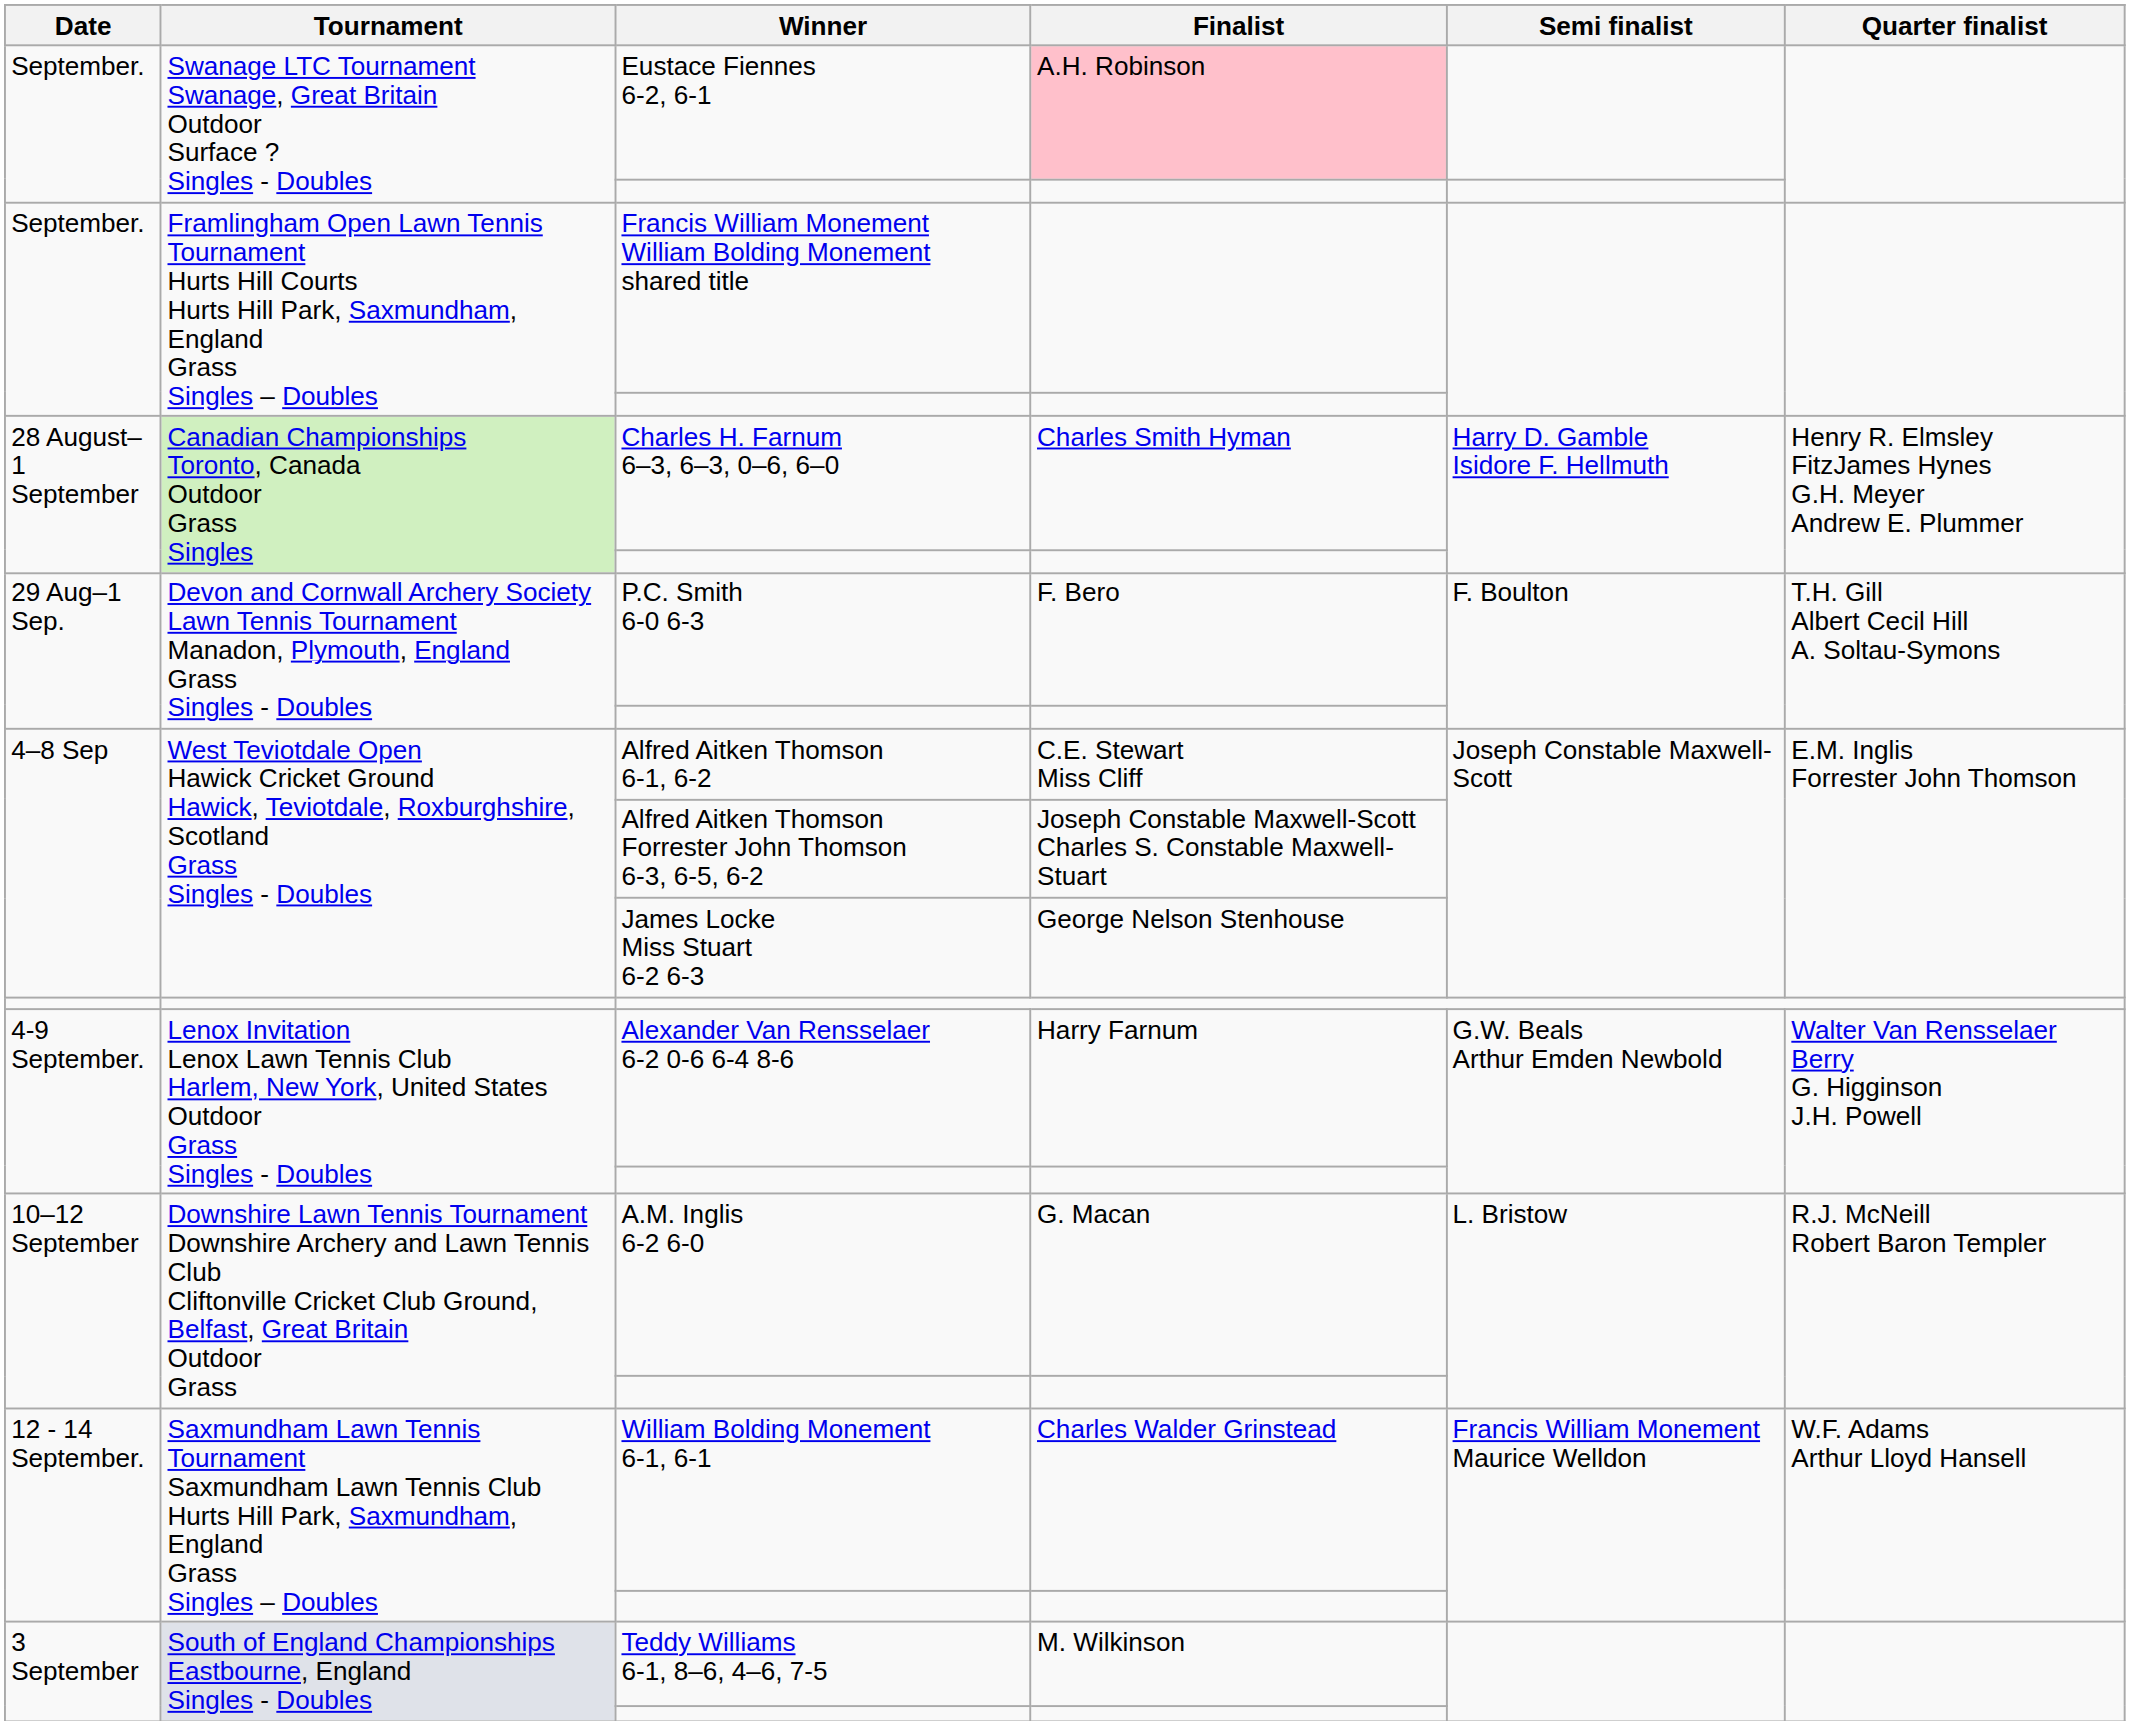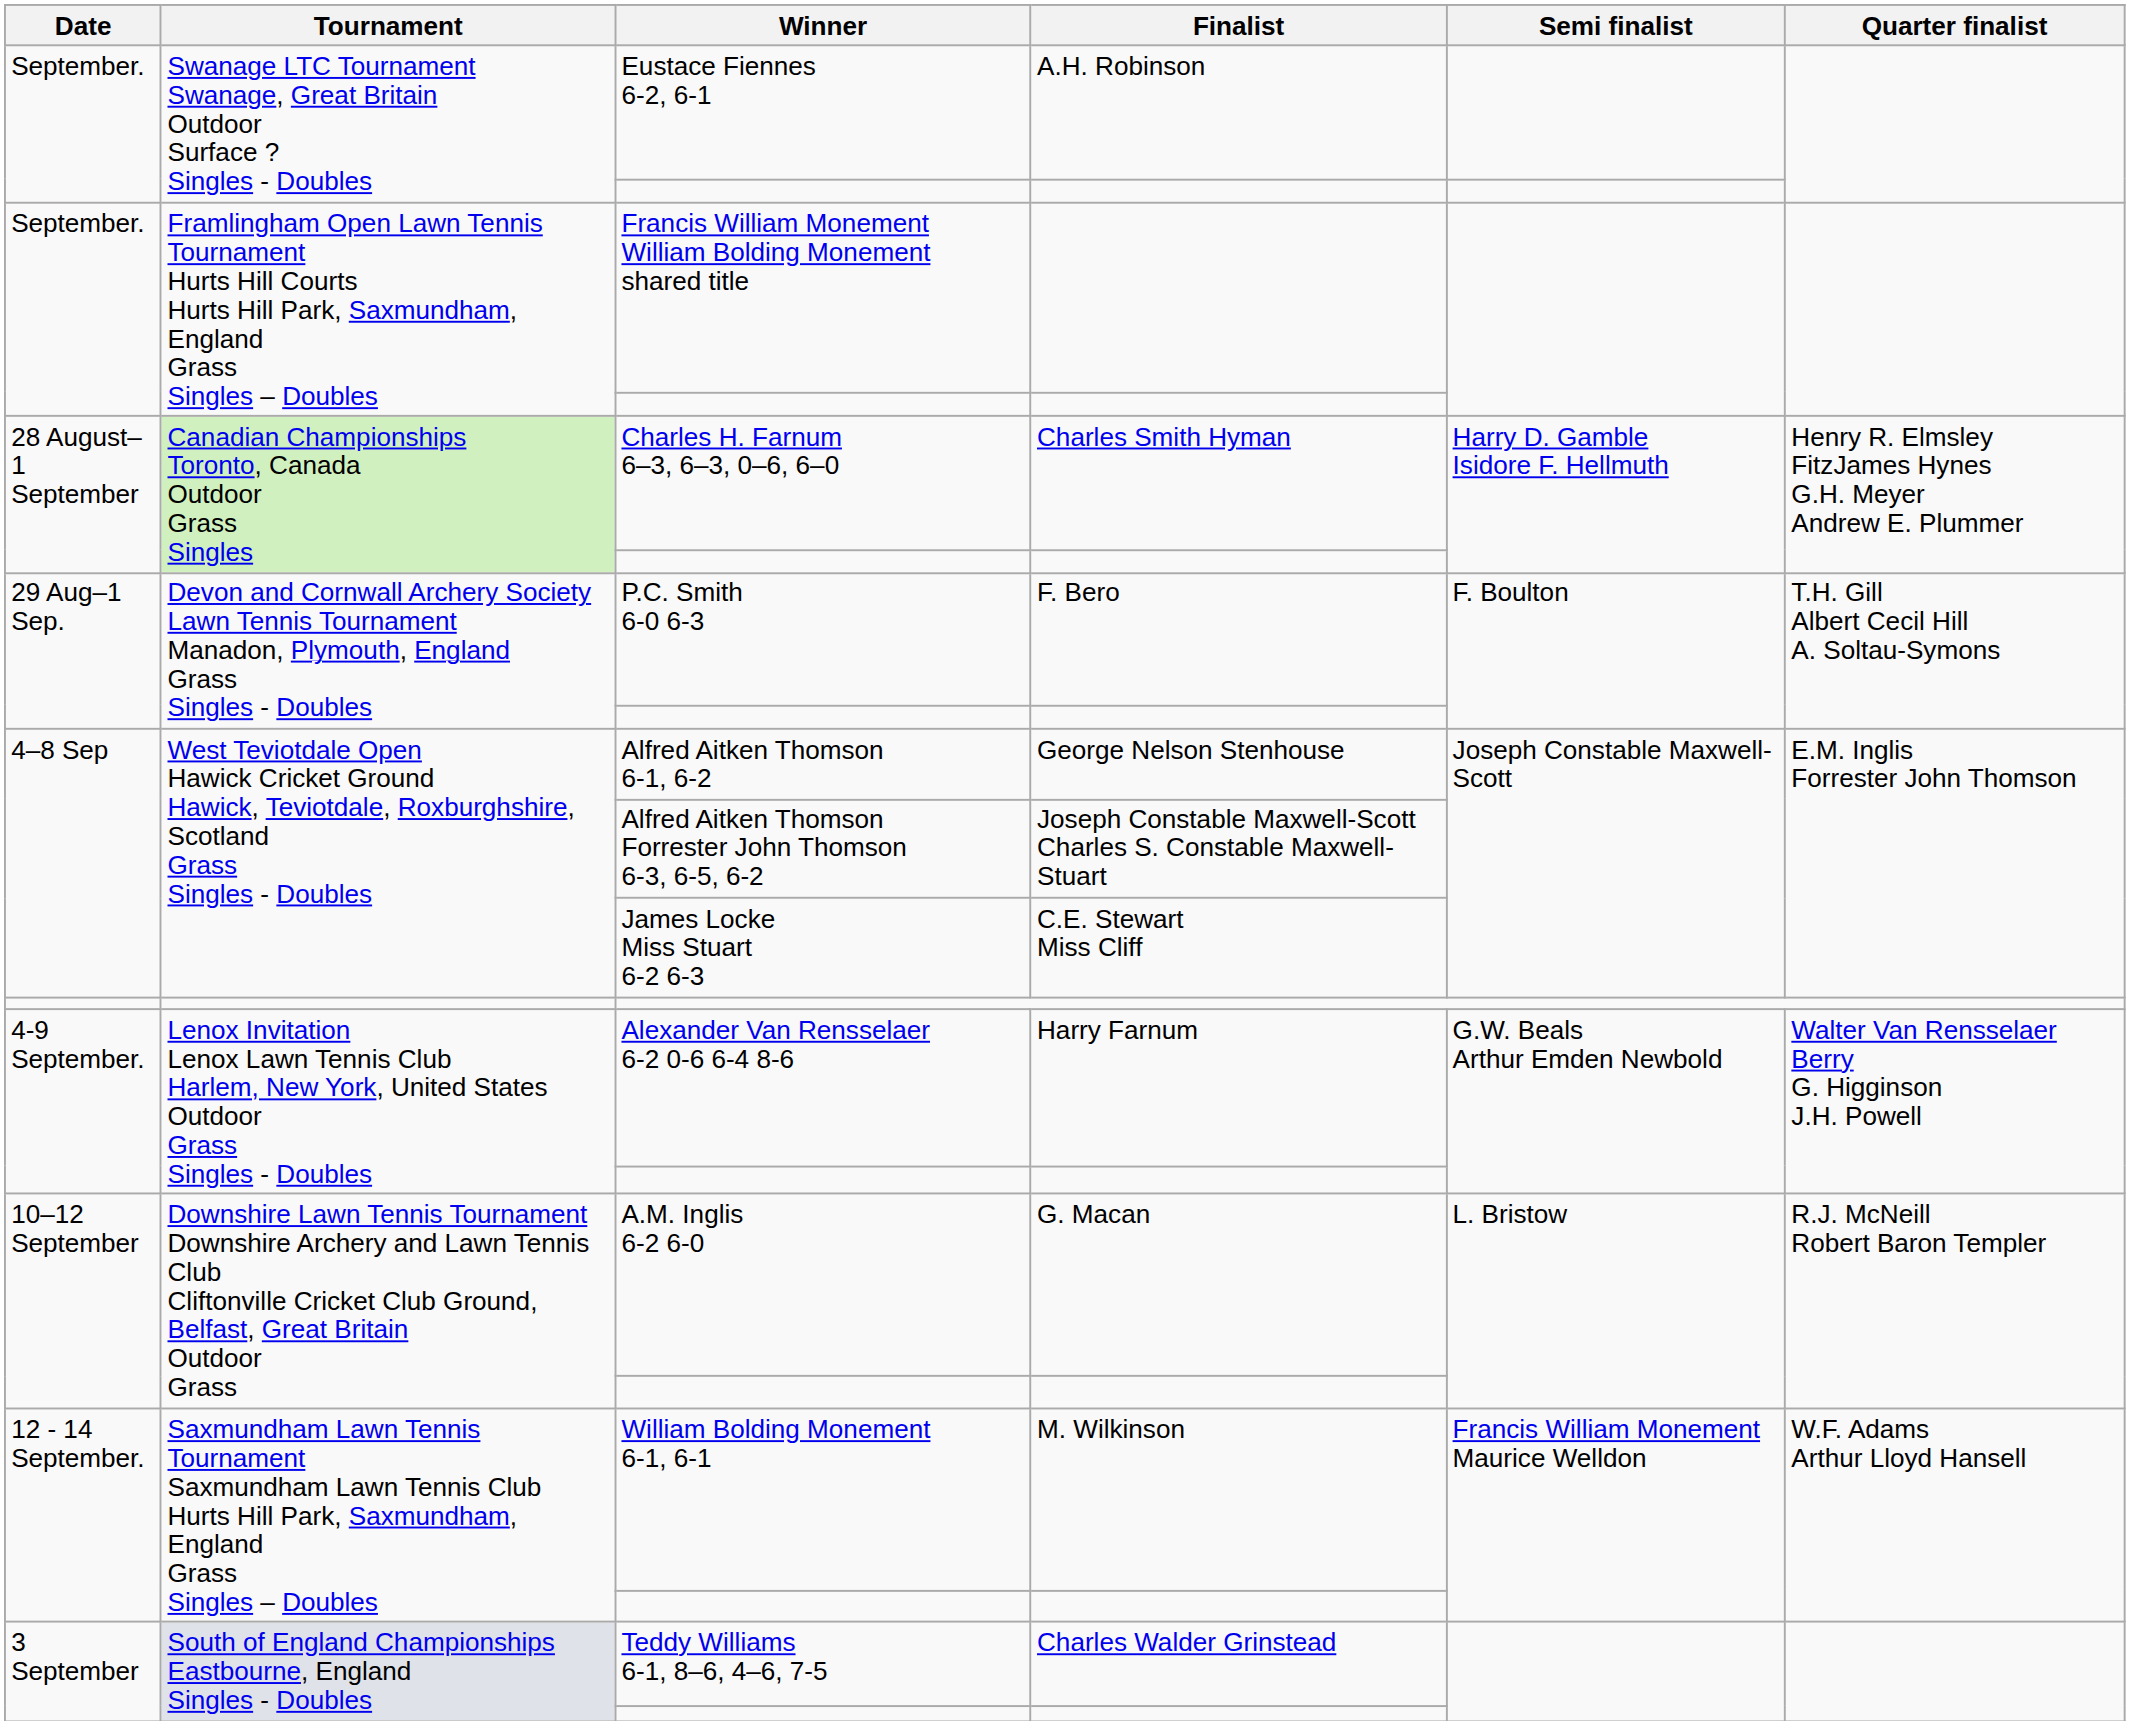Eustace Fiennes 6-2, 6-1 | Finalist: pink background -> no background
Alfred Aitken Thomson 6-1, 6-2 | Finalist: C.E. Stewart Miss Cliff -> George Nelson Stenhouse
James Locke Miss Stuart 6-2 6-3 | Finalist: George Nelson Stenhouse -> C.E. Stewart Miss Cliff
William Bolding Monement 6-1, 6-1 | Finalist: Charles Walder Grinstead -> M. Wilkinson
Teddy Williams 6-1, 8–6, 4–6, 7-5 | Finalist: M. Wilkinson -> Charles Walder Grinstead
